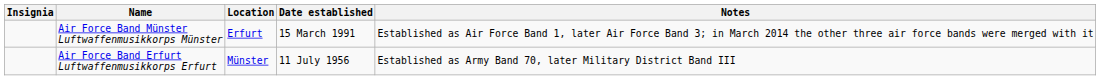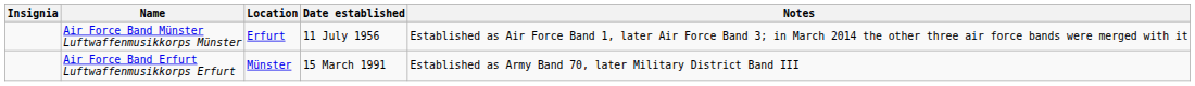Air Force Band Münster Luftwaffenmusikkorps Münster | Date established: 15 March 1991 -> 11 July 1956
Air Force Band Erfurt Luftwaffenmusikkorps Erfurt | Date established: 11 July 1956 -> 15 March 1991
